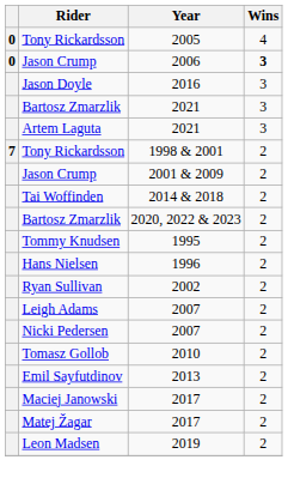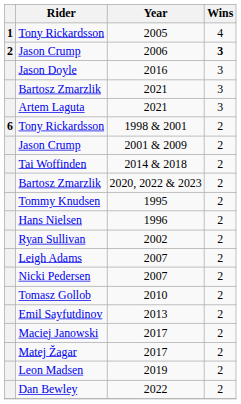Tony Rickardsson / 2005 | column 1: 0 -> 1
Jason Crump / 2006 | column 1: 0 -> 2
Tony Rickardsson / 1998 & 2001 | column 1: 7 -> 6
+ row: Dan Bewley | 2022 | 2
